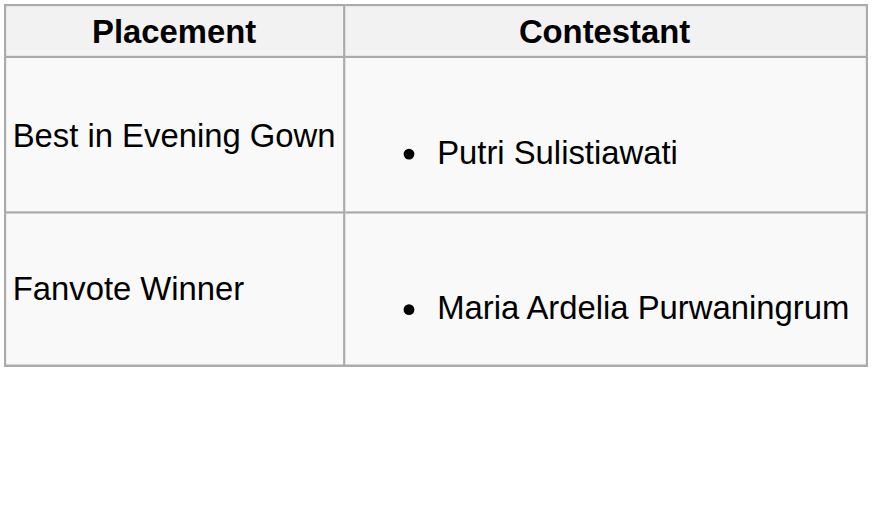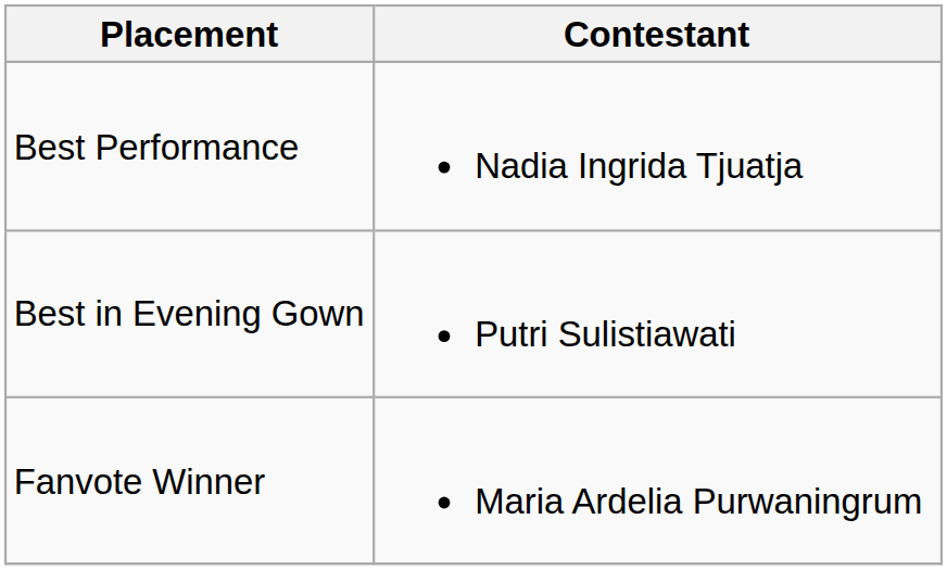+ row: Best Performance | Nadia Ingrida Tjuatja
